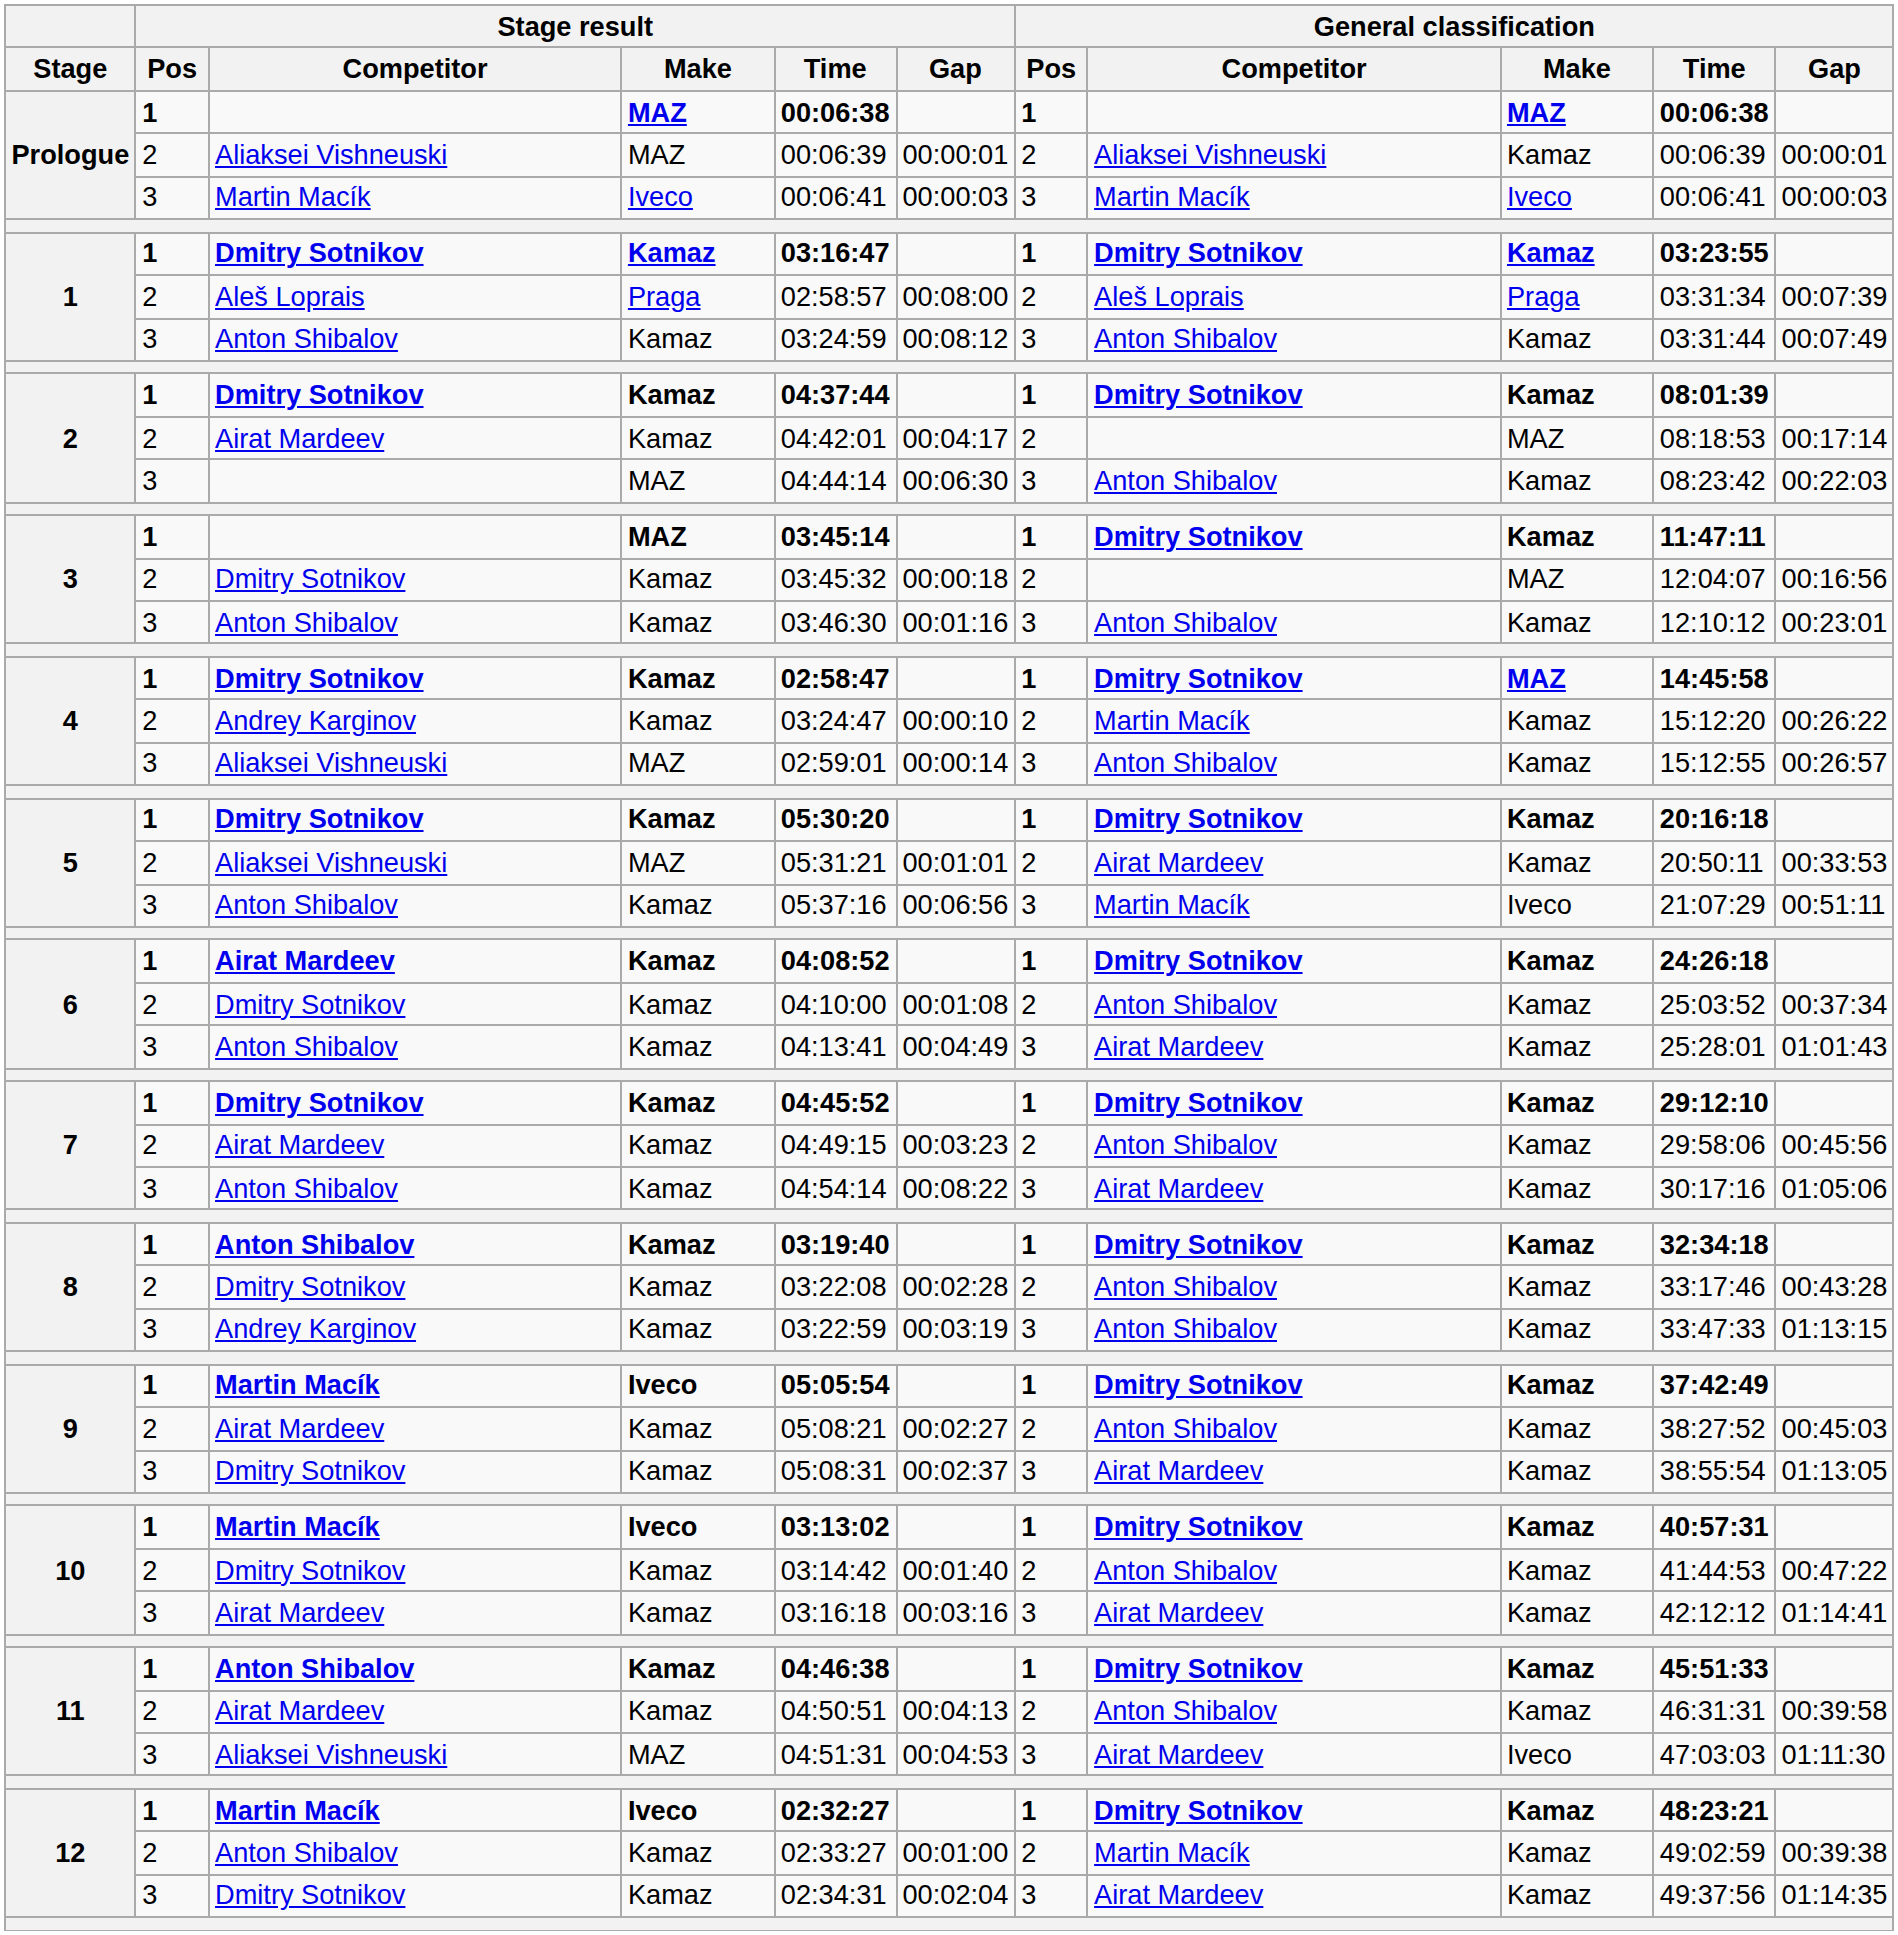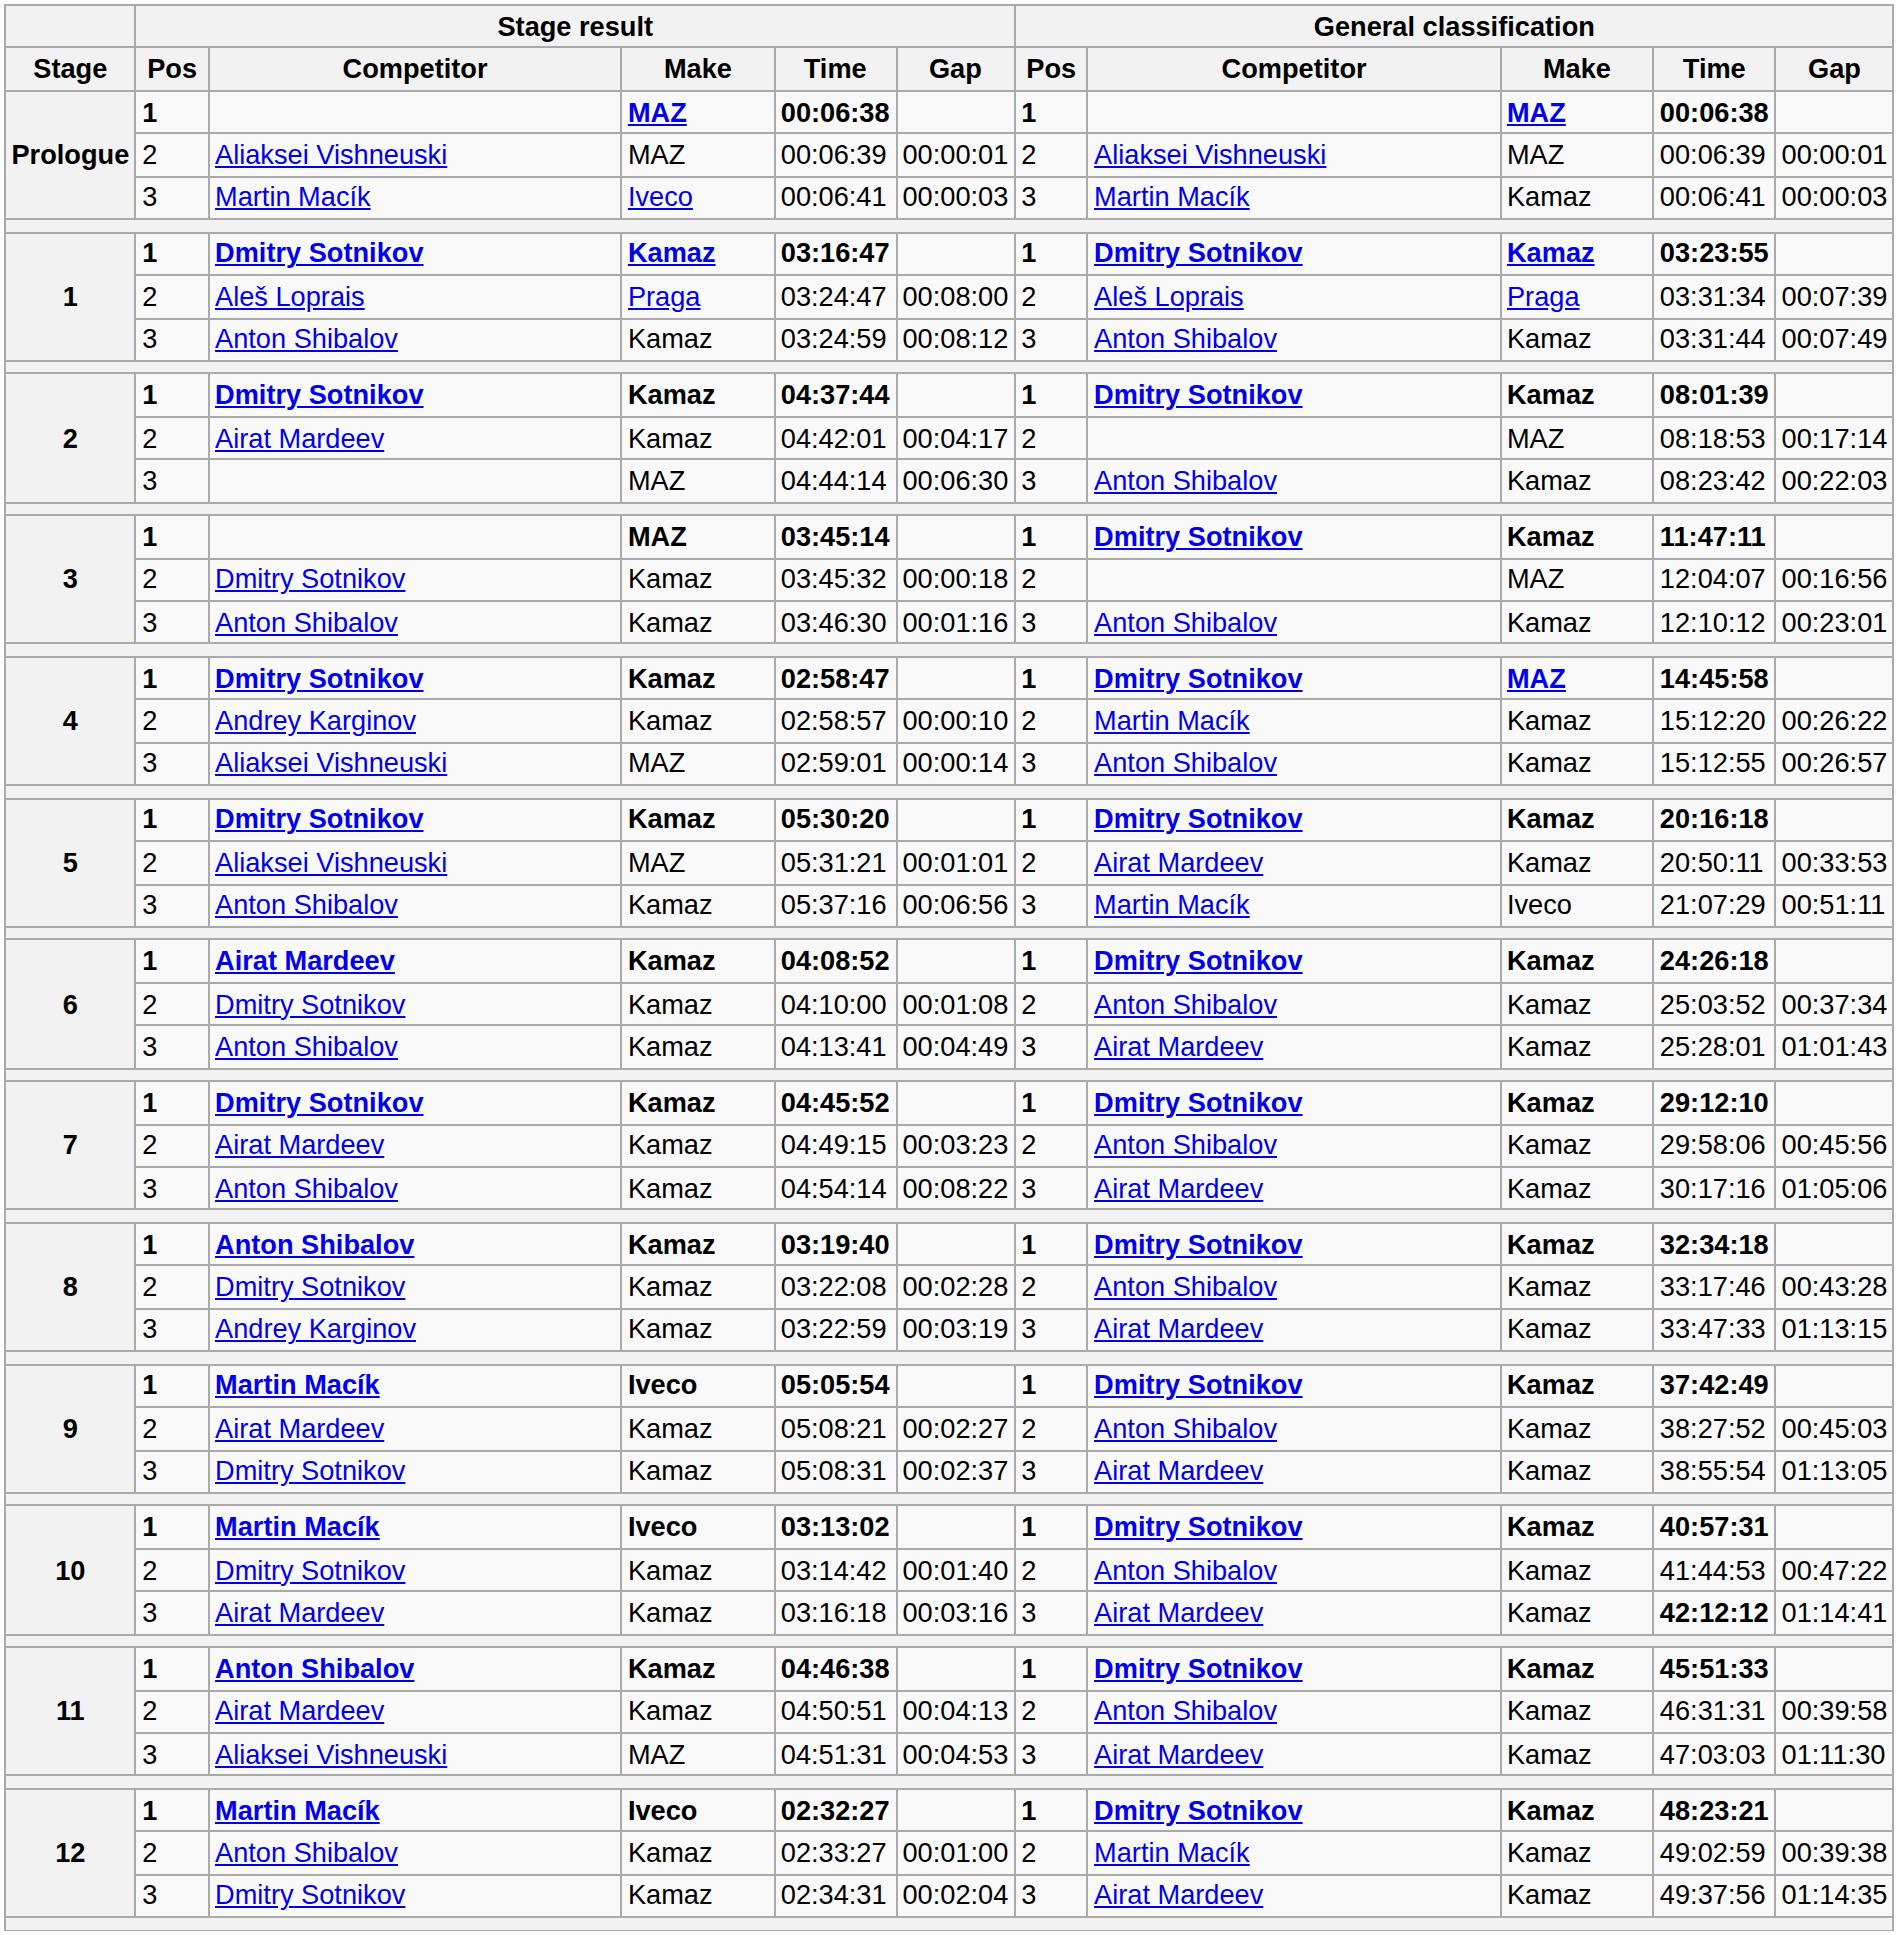Prologue / Aliaksei Vishneuski | General classification / Make: Kamaz -> MAZ
Prologue / Martin Macík | General classification / Make: Iveco -> Kamaz
1 / Aleš Loprais | Stage result / Time: 02:58:57 -> 03:24:47
4 / Andrey Karginov | Stage result / Time: 03:24:47 -> 02:58:57
8 / Andrey Karginov | General classification / Competitor: Anton Shibalov -> Airat Mardeev
10 / Airat Mardeev | General classification / Time: normal -> bold
11 / Aliaksei Vishneuski | General classification / Make: Iveco -> Kamaz
